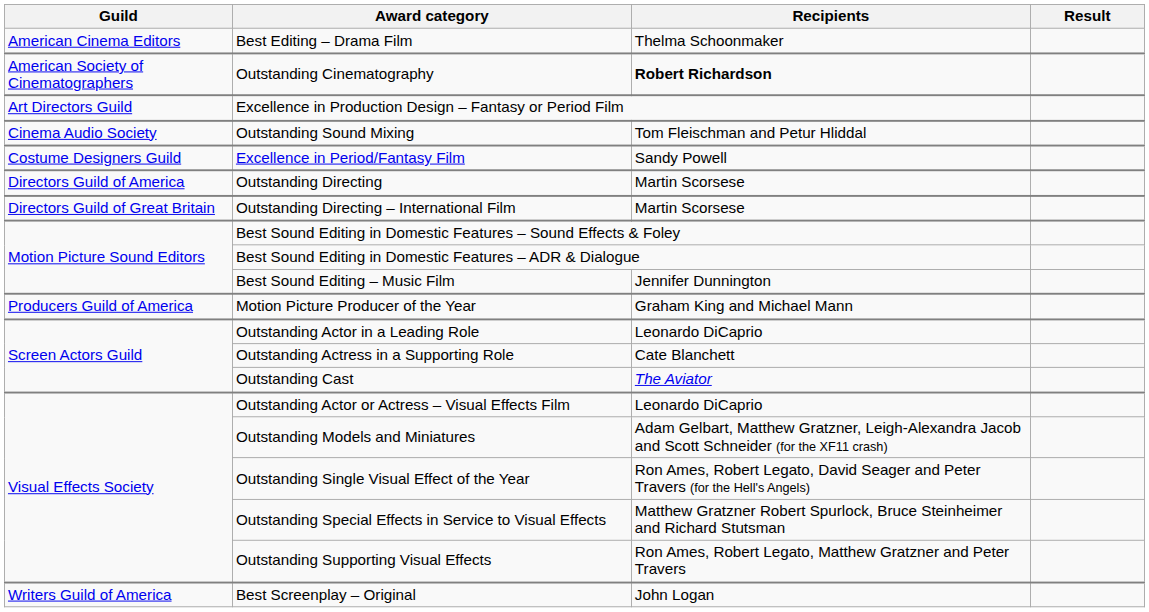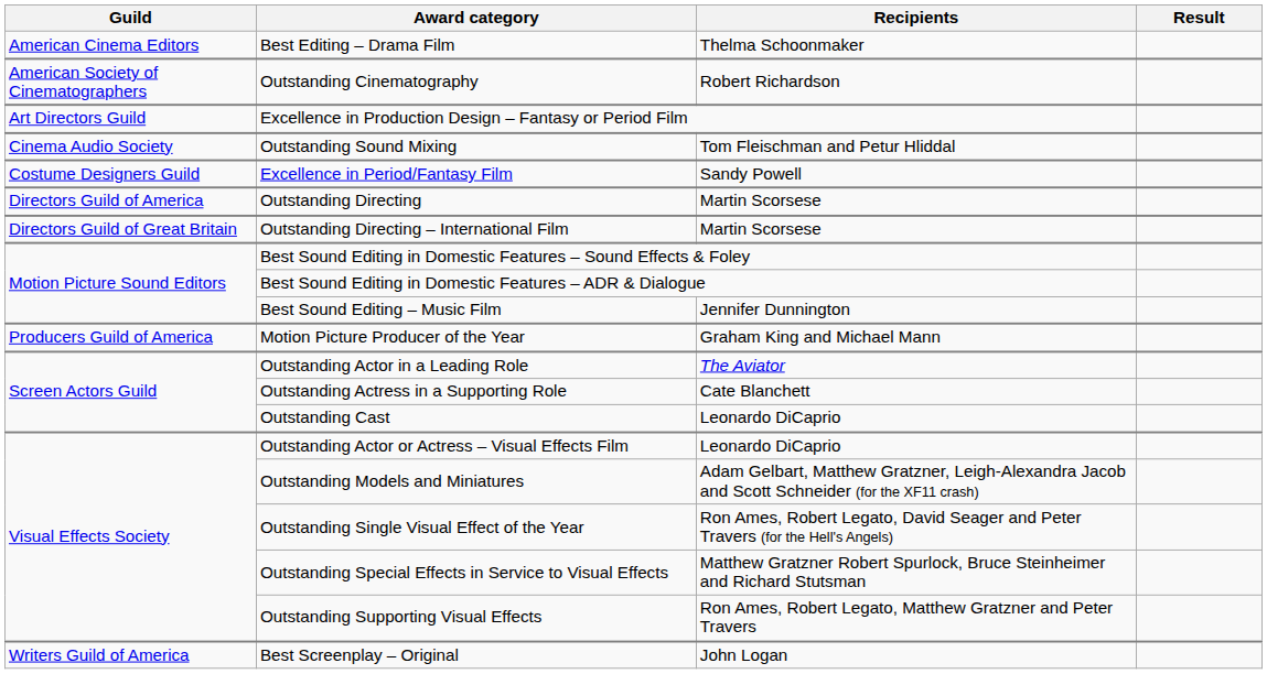Outstanding Cinematography | Recipients: bold -> normal
Outstanding Actor in a Leading Role | Recipients: Leonardo DiCaprio -> The Aviator
Outstanding Cast | Recipients: The Aviator -> Leonardo DiCaprio
